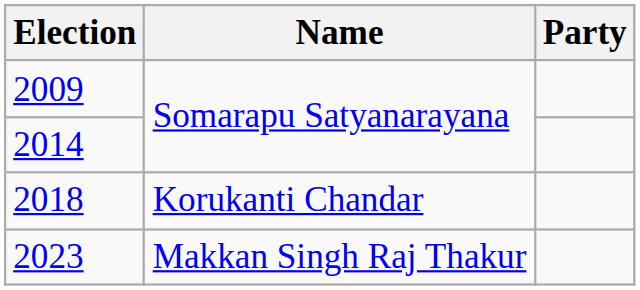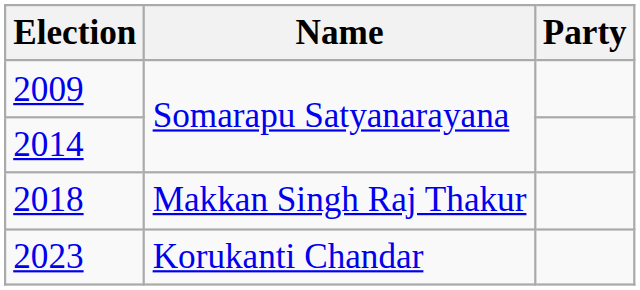2018 | Name: Korukanti Chandar -> Makkan Singh Raj Thakur
2023 | Name: Makkan Singh Raj Thakur -> Korukanti Chandar
